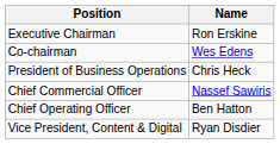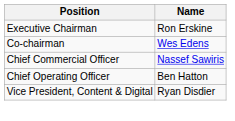- row: President of Business Operations | Chris Heck
